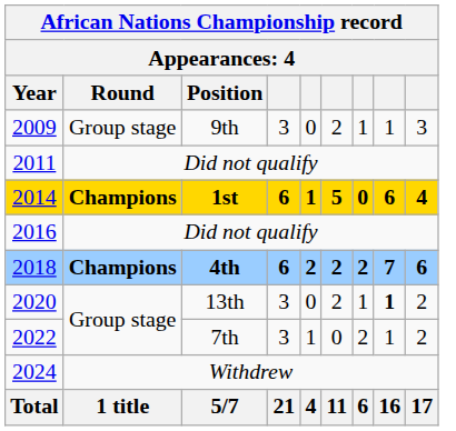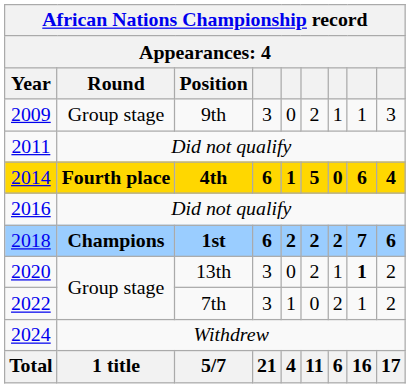2014 | Round: Champions -> Fourth place
2014 | Position: 1st -> 4th
2018 | Position: 4th -> 1st
